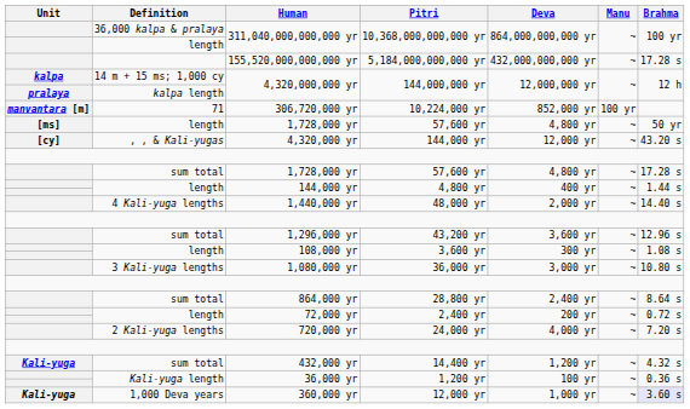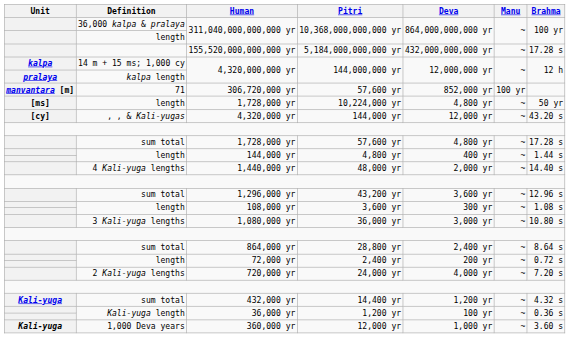306,720,000 yr | Pitri: 10,224,000 yr -> 57,600 yr
length / 1,728,000 yr | Pitri: 57,600 yr -> 10,224,000 yr
360,000 yr | Brahma: lavender background -> no background
